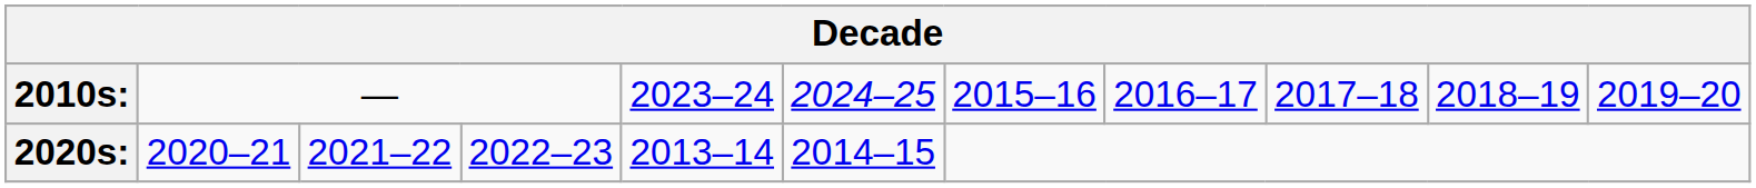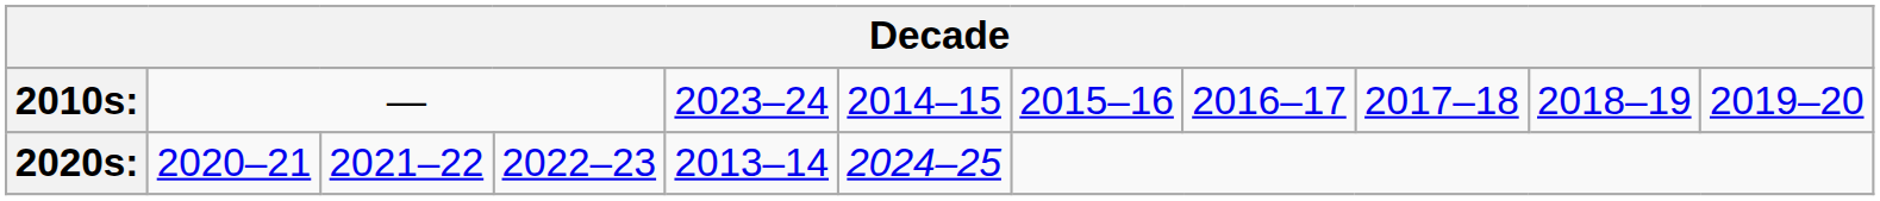2010s: | column 6: 2024–25 -> 2014–15
2020s: | column 6: 2014–15 -> 2024–25
